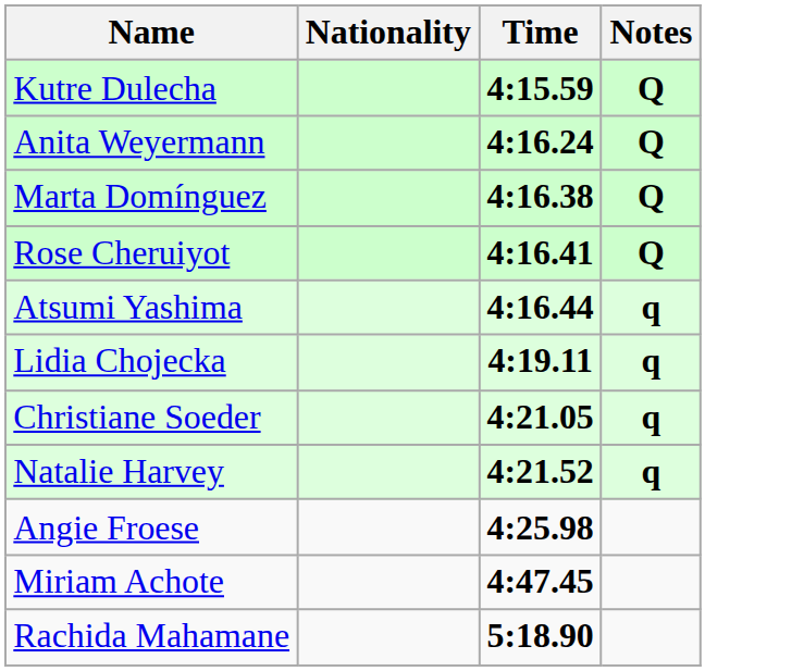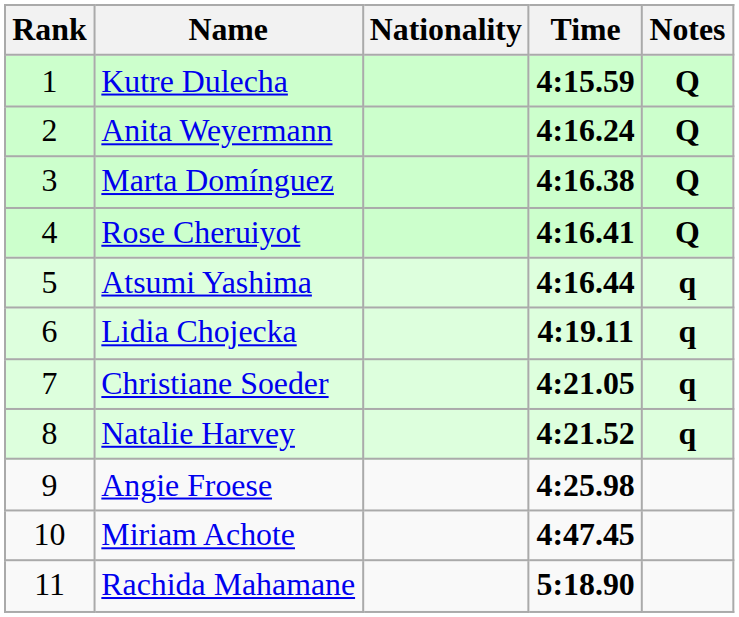+ column: Rank | 1 | 2 | 3 | 4 | 5 | 6 | 7 | 8 | 9 | 10 | 11
